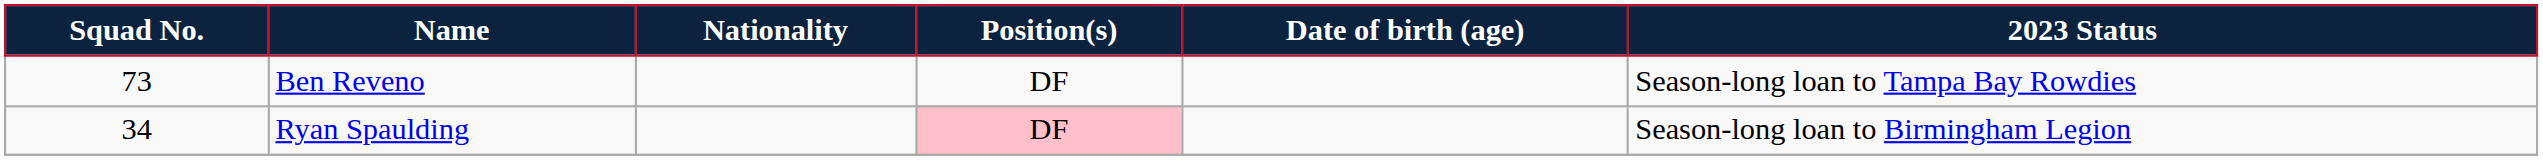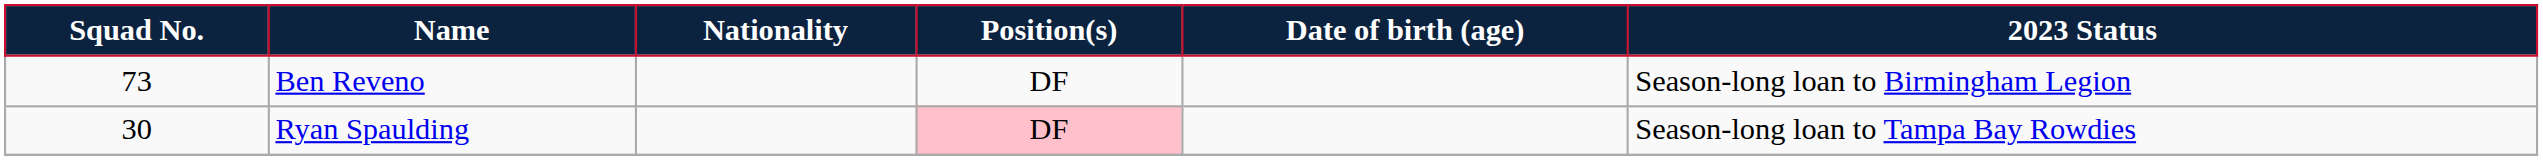Ben Reveno | 2023 Status: Season-long loan to Tampa Bay Rowdies -> Season-long loan to Birmingham Legion
Ryan Spaulding | Squad No.: 34 -> 30
Ryan Spaulding | 2023 Status: Season-long loan to Birmingham Legion -> Season-long loan to Tampa Bay Rowdies
